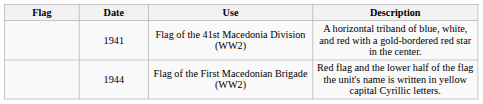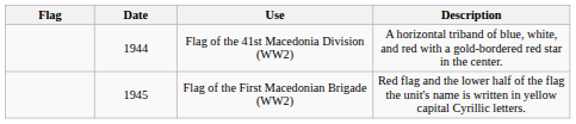Flag of the 41st Macedonia Division (WW2) | Date: 1941 -> 1944
Flag of the First Macedonian Brigade (WW2) | Date: 1944 -> 1945
